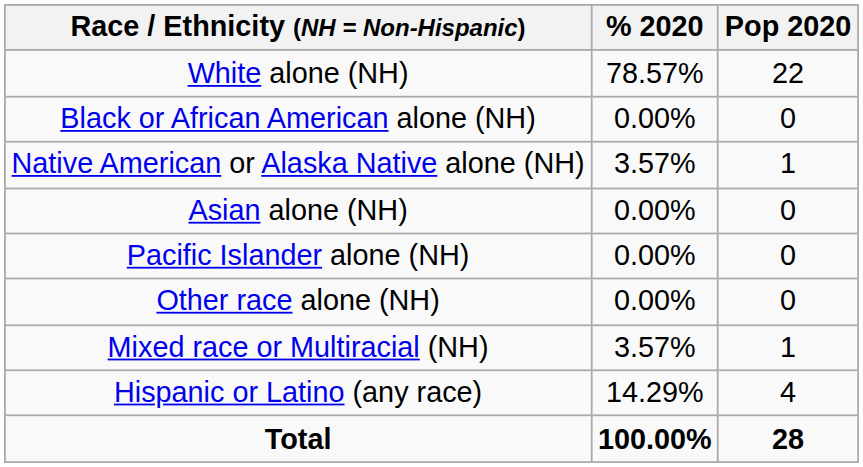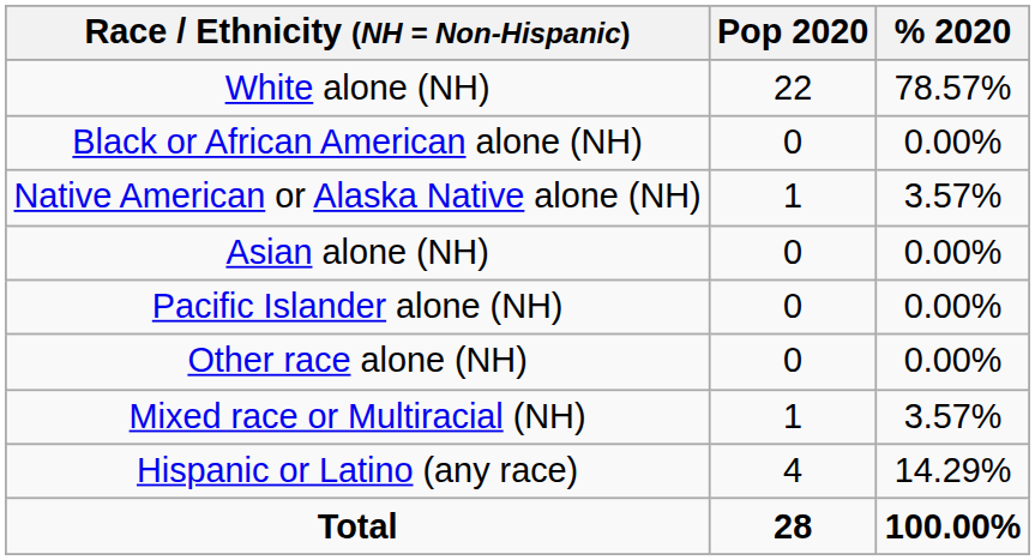columns swapped: Pop 2020 <-> % 2020
